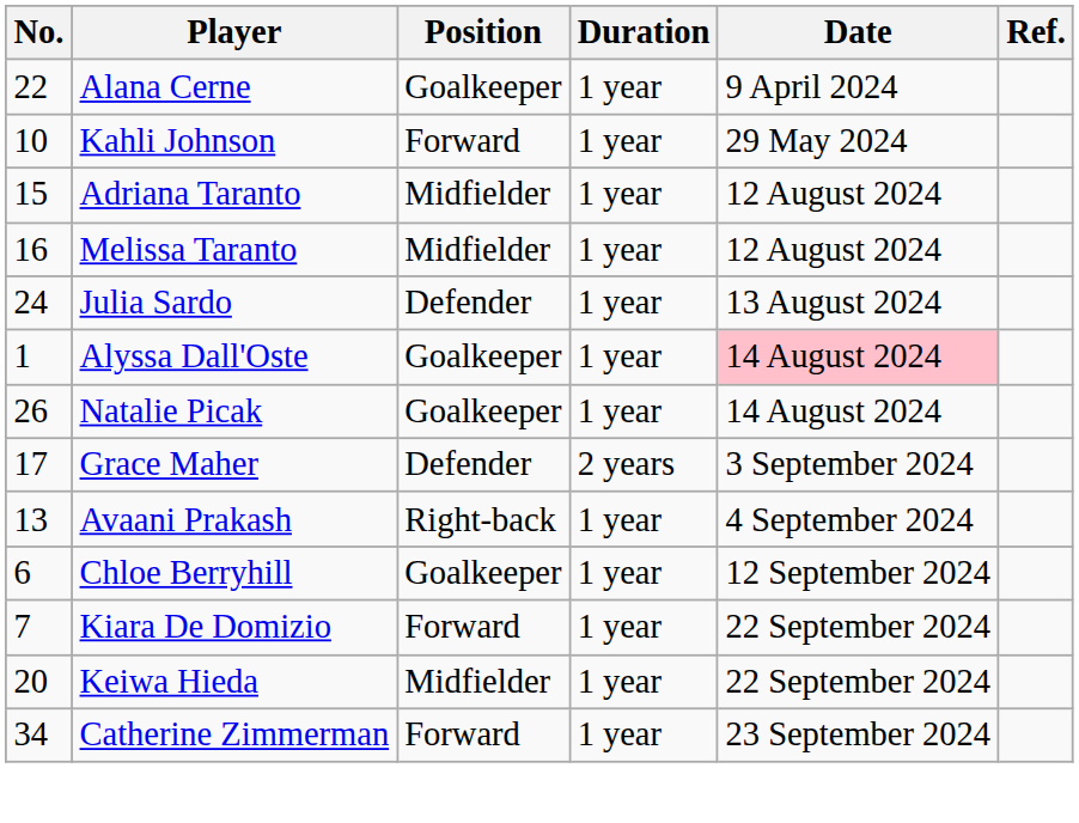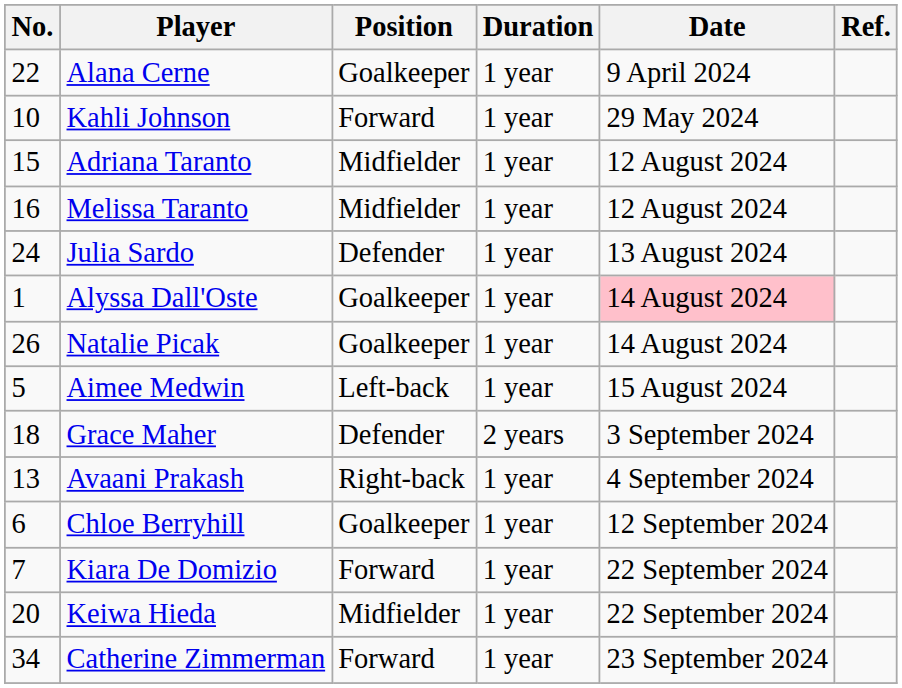+ row: 5 | Aimee Medwin | Left-back | 1 year | 15 August 2024
Grace Maher | No.: 17 -> 18
